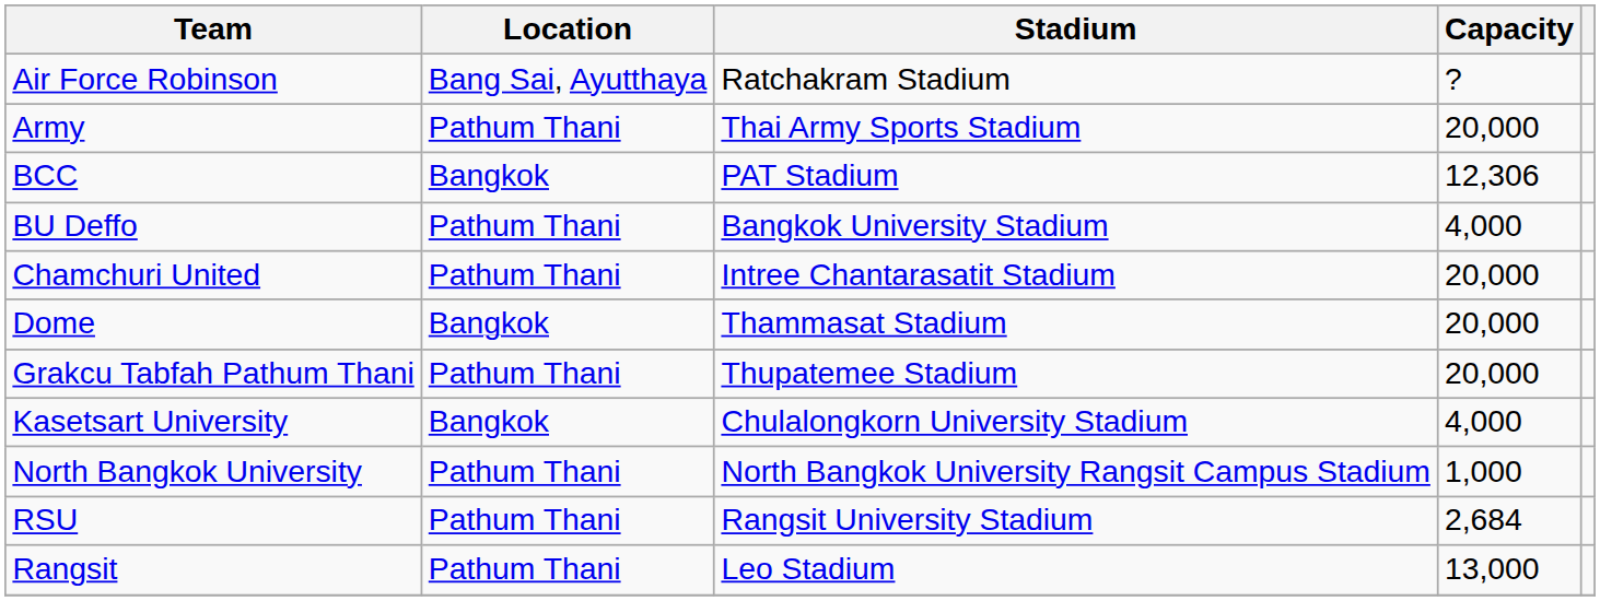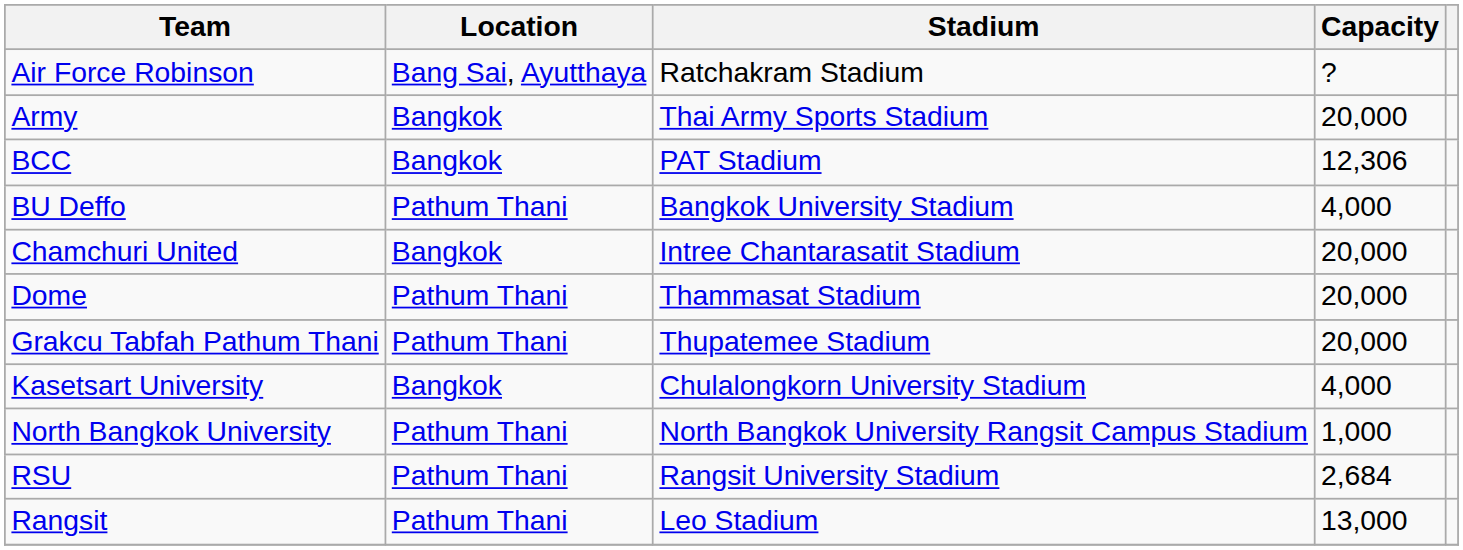Army | Location: Pathum Thani -> Bangkok
Chamchuri United | Location: Pathum Thani -> Bangkok
Dome | Location: Bangkok -> Pathum Thani
